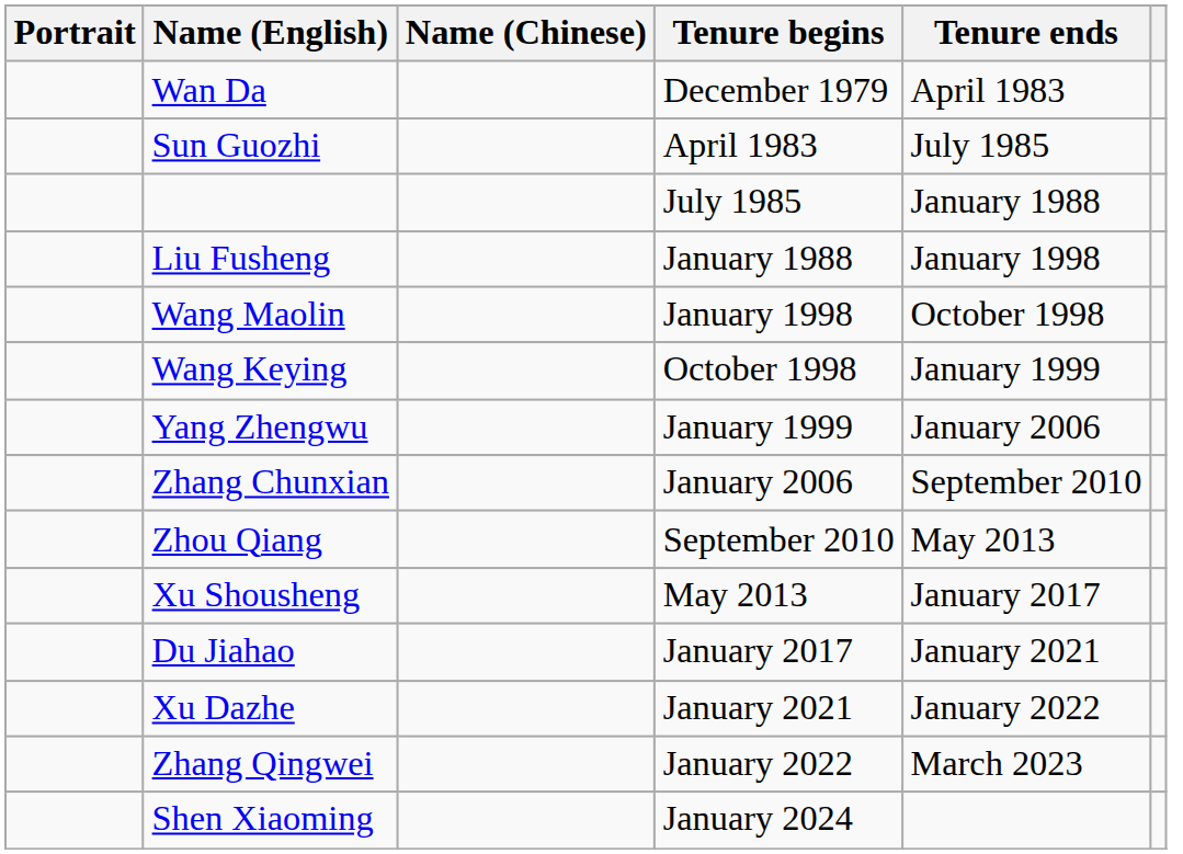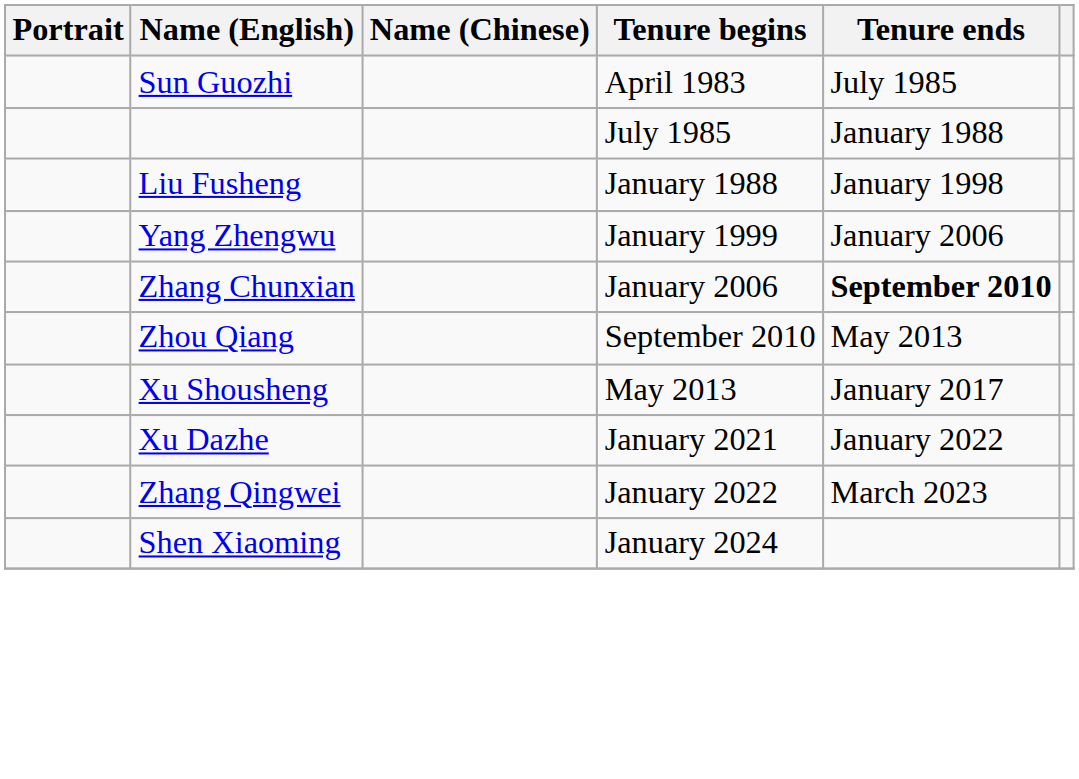- row: Wan Da | December 1979 | April 1983
- row: Wang Maolin | January 1998 | October 1998
- row: Wang Keying | October 1998 | January 1999
Zhang Chunxian | Tenure ends: normal -> bold
- row: Du Jiahao | January 2017 | January 2021
